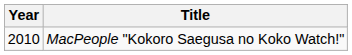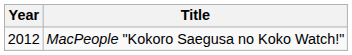MacPeople "Kokoro Saegusa no Koko Watch!" | Year: 2010 -> 2012
